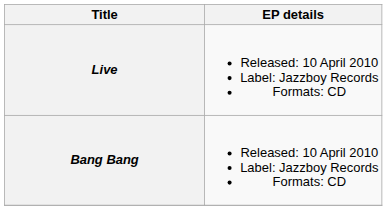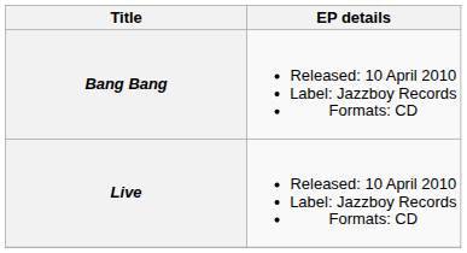rows swapped: Live <-> Bang Bang
